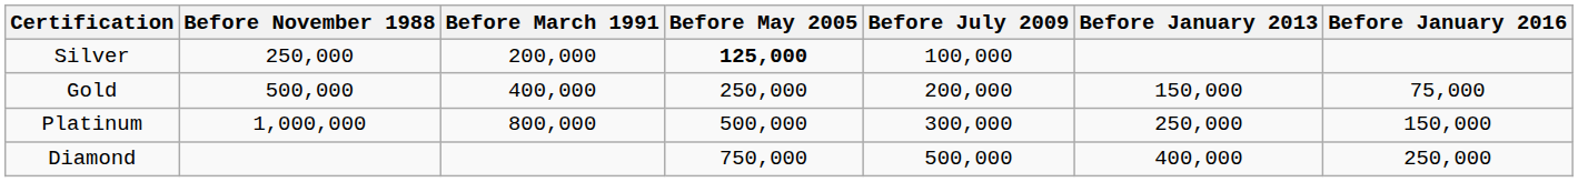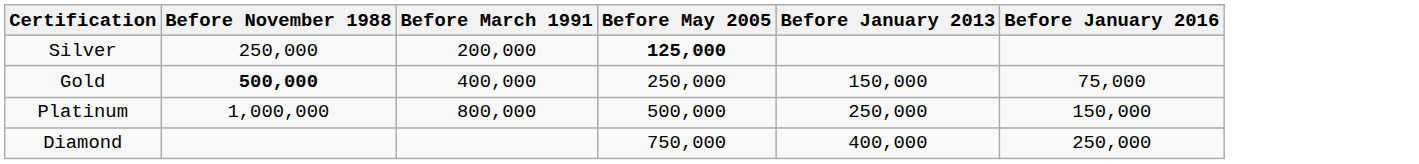- column: Before July 2009 | 100,000 | 200,000 | 300,000 | 500,000
Gold | Before November 1988: normal -> bold
